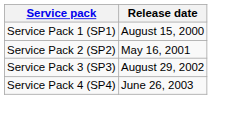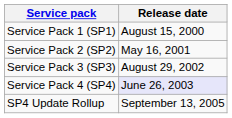Service Pack 4 (SP4) | Release date: no background -> lavender background
+ row: SP4 Update Rollup | September 13, 2005
